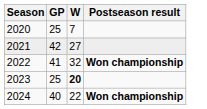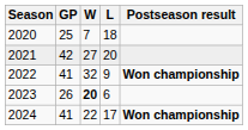+ column: L | 18 | 20 | 9 | 6 | 17
2023 | GP: 25 -> 26
2024 | GP: 40 -> 41
